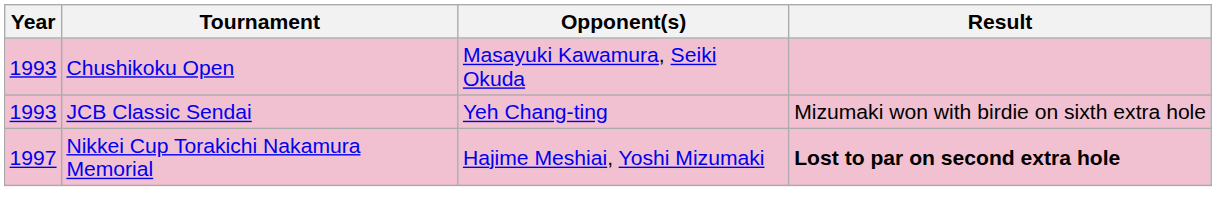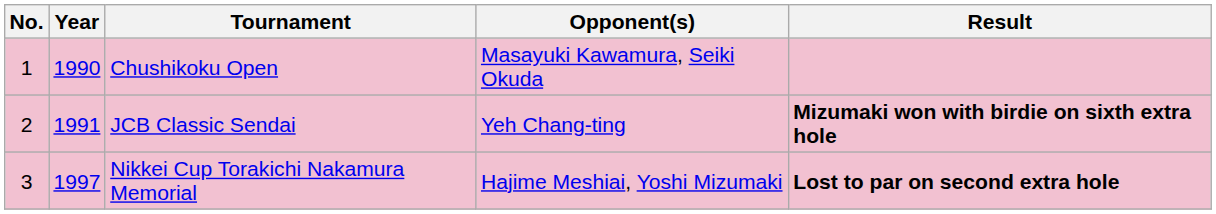+ column: No. | 1 | 2 | 3
Chushikoku Open | Year: 1993 -> 1990
JCB Classic Sendai | Year: 1993 -> 1991
JCB Classic Sendai | Result: normal -> bold
